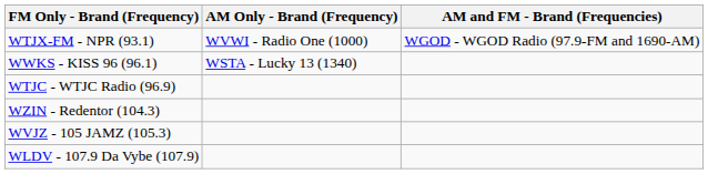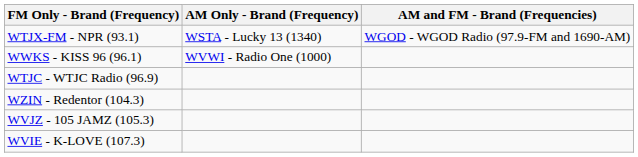WTJX-FM - NPR (93.1) | AM Only - Brand (Frequency): WVWI - Radio One (1000) -> WSTA - Lucky 13 (1340)
WWKS - KISS 96 (96.1) | AM Only - Brand (Frequency): WSTA - Lucky 13 (1340) -> WVWI - Radio One (1000)
+ row: WVIE - K-LOVE (107.3)
- row: WLDV - 107.9 Da Vybe (107.9)
